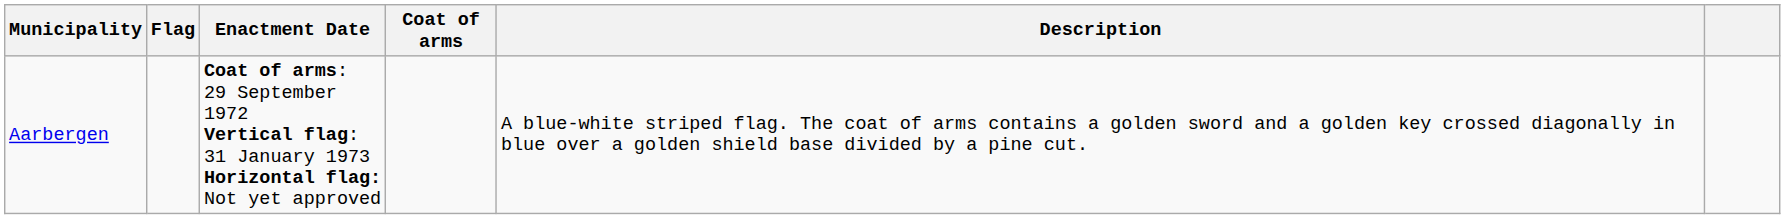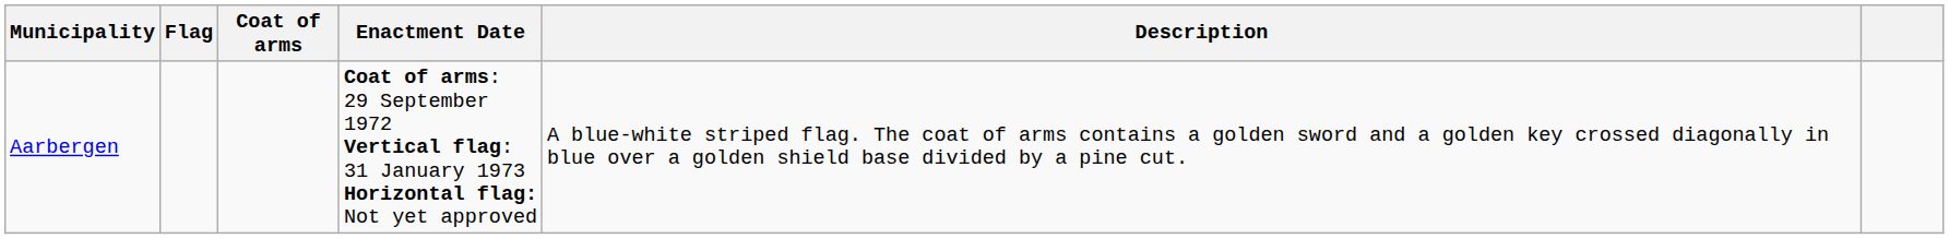columns swapped: Coat of arms <-> Enactment Date
